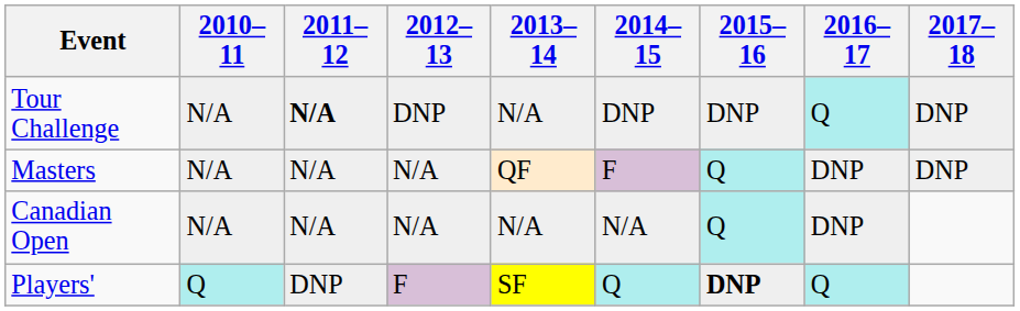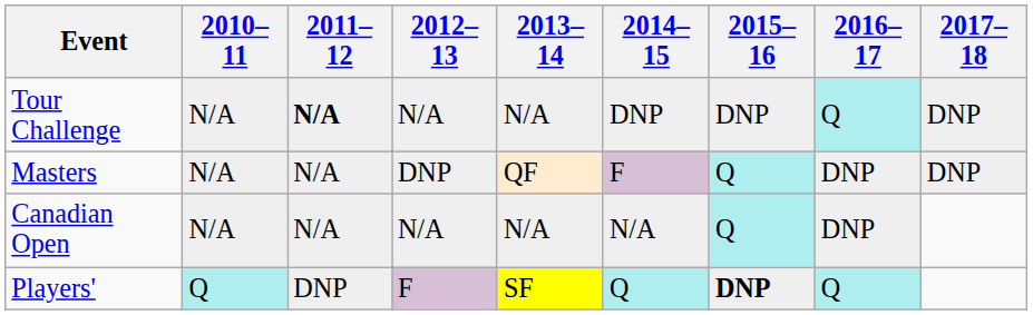Tour Challenge | 2012–13: DNP -> N/A
Masters | 2012–13: N/A -> DNP
